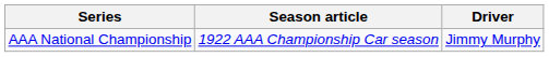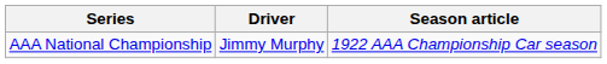columns swapped: Driver <-> Season article
